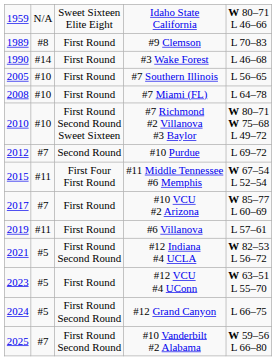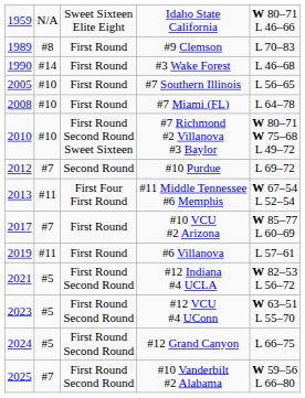#11 Middle Tennessee #6 Memphis | column 1: 2015 -> 2013
#12 VCU #4 UConn | column 3: First Round -> First Round Second Round
